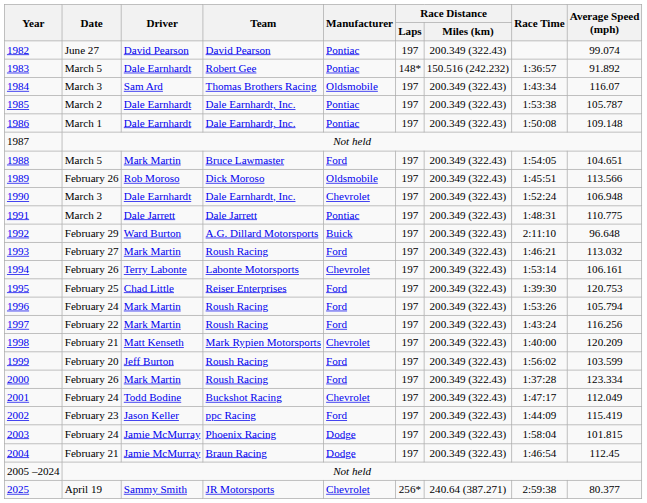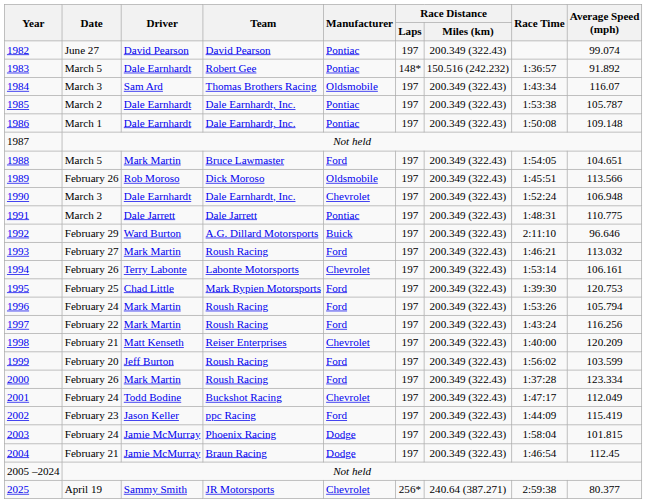1992 | Average Speed (mph): 96.648 -> 96.646
1995 | Team: Reiser Enterprises -> Mark Rypien Motorsports
1998 | Team: Mark Rypien Motorsports -> Reiser Enterprises
